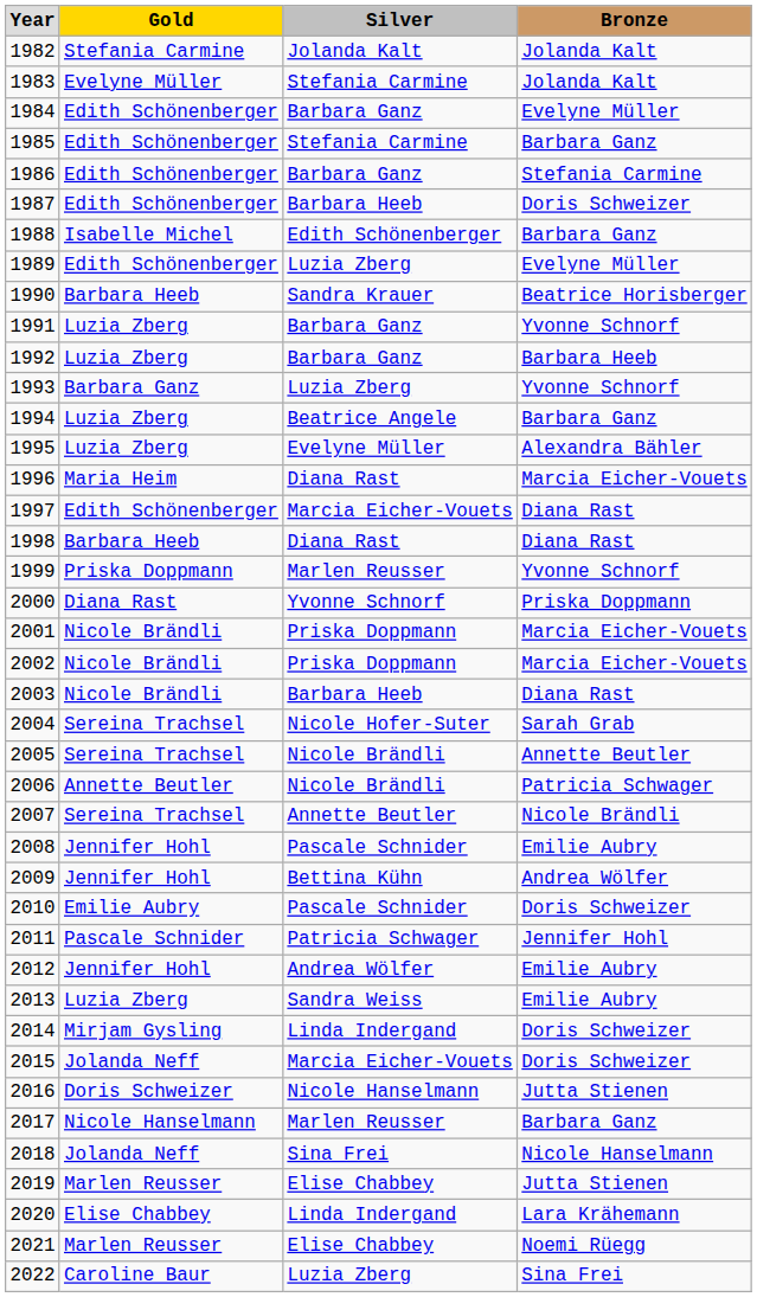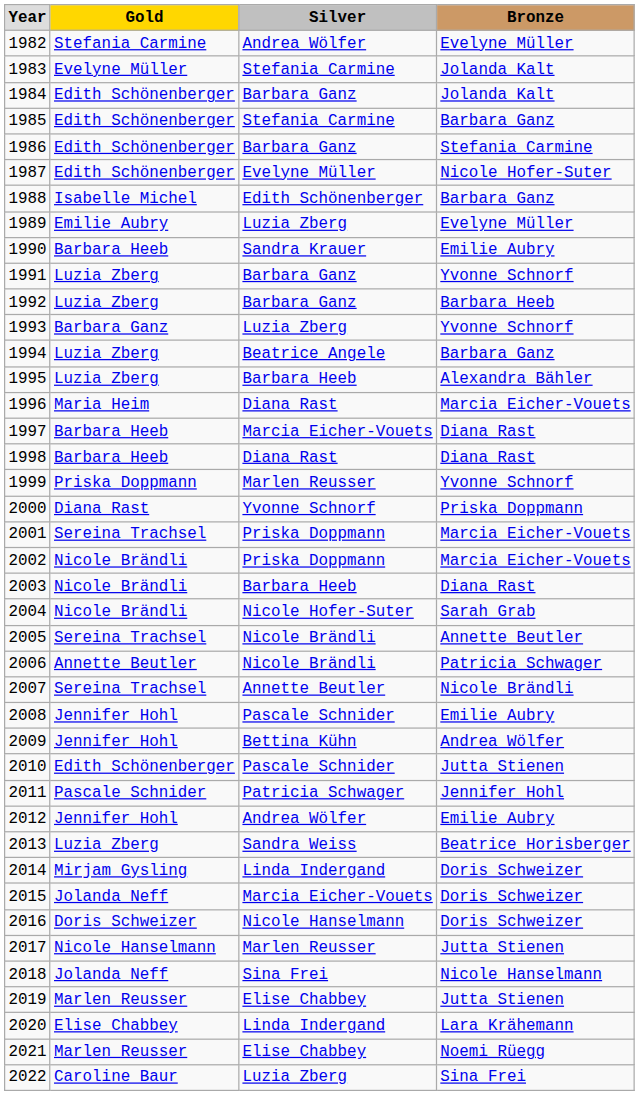1982 | Silver: Jolanda Kalt -> Andrea Wölfer
1982 | Bronze: Jolanda Kalt -> Evelyne Müller
1984 | Bronze: Evelyne Müller -> Jolanda Kalt
1987 | Silver: Barbara Heeb -> Evelyne Müller
1987 | Bronze: Doris Schweizer -> Nicole Hofer-Suter
1989 | Gold: Edith Schönenberger -> Emilie Aubry
1990 | Bronze: Beatrice Horisberger -> Emilie Aubry
1995 | Silver: Evelyne Müller -> Barbara Heeb
1997 | Gold: Edith Schönenberger -> Barbara Heeb
2001 | Gold: Nicole Brändli -> Sereina Trachsel
2004 | Gold: Sereina Trachsel -> Nicole Brändli
2010 | Gold: Emilie Aubry -> Edith Schönenberger
2010 | Bronze: Doris Schweizer -> Jutta Stienen
2013 | Bronze: Emilie Aubry -> Beatrice Horisberger
2016 | Bronze: Jutta Stienen -> Doris Schweizer
2017 | Bronze: Barbara Ganz -> Jutta Stienen
